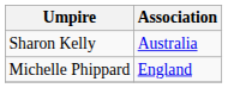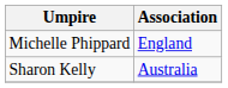rows swapped: Sharon Kelly <-> Michelle Phippard
